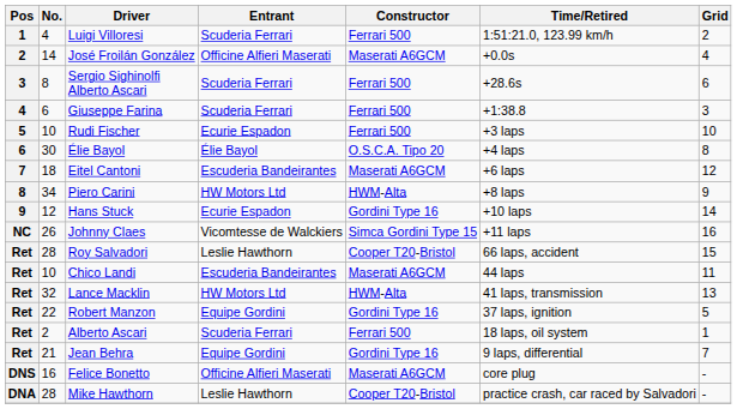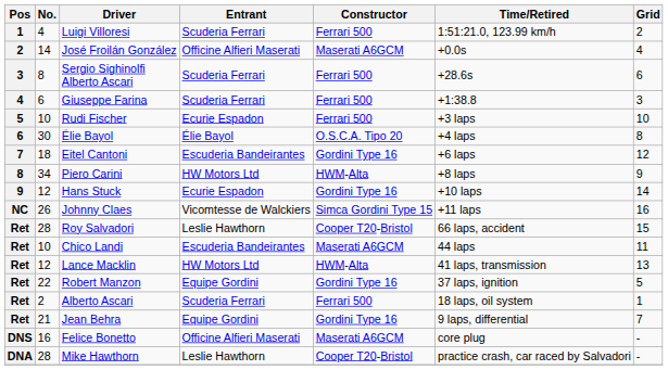Eitel Cantoni | Constructor: Maserati A6GCM -> Gordini Type 16
Lance Macklin | No.: 32 -> 12
